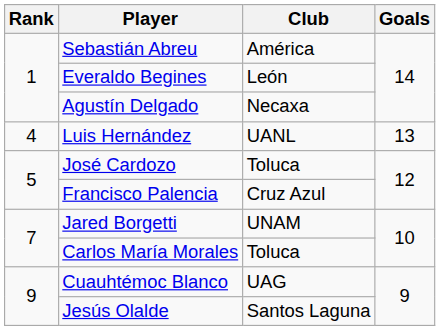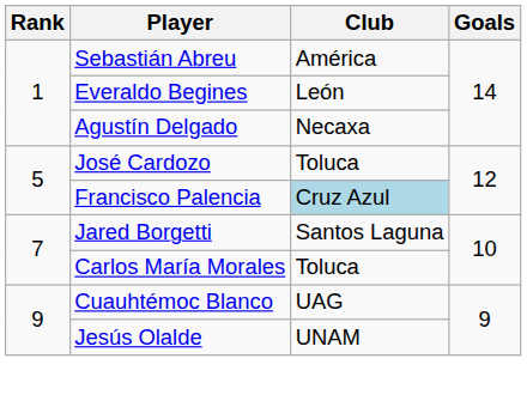- row: 4 | Luis Hernández | UANL | 13
Francisco Palencia | Club: no background -> lightblue background
Jared Borgetti | Club: UNAM -> Santos Laguna
Jesús Olalde | Club: Santos Laguna -> UNAM
